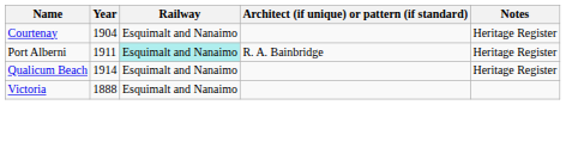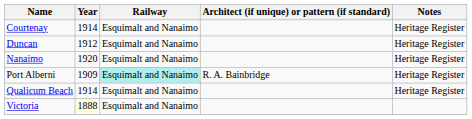Courtenay | Year: 1904 -> 1914
+ row: Duncan | 1912 | Esquimalt and Nanaimo | Heritage Register
+ row: Nanaimo | 1920 | Esquimalt and Nanaimo | Heritage Register
Port Alberni | Year: 1911 -> 1909
Victoria | Year: no background -> lightyellow background
